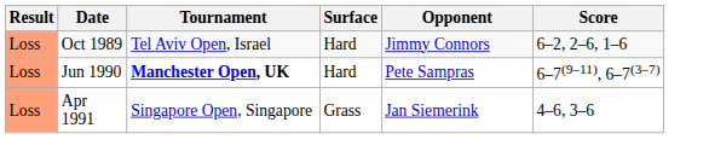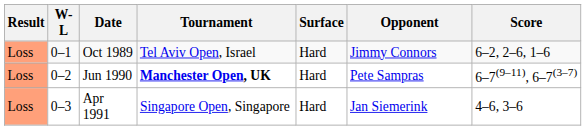+ column: W-L | 0–1 | 0–2 | 0–3
Apr 1991 | Surface: Grass -> Hard
